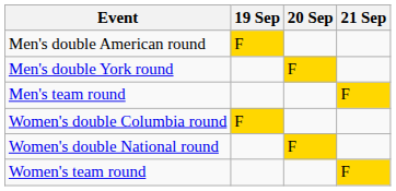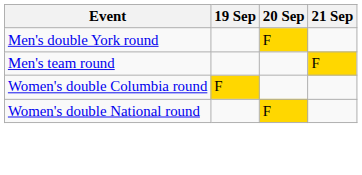- row: Men's double American round | F
- row: Women's team round | F
